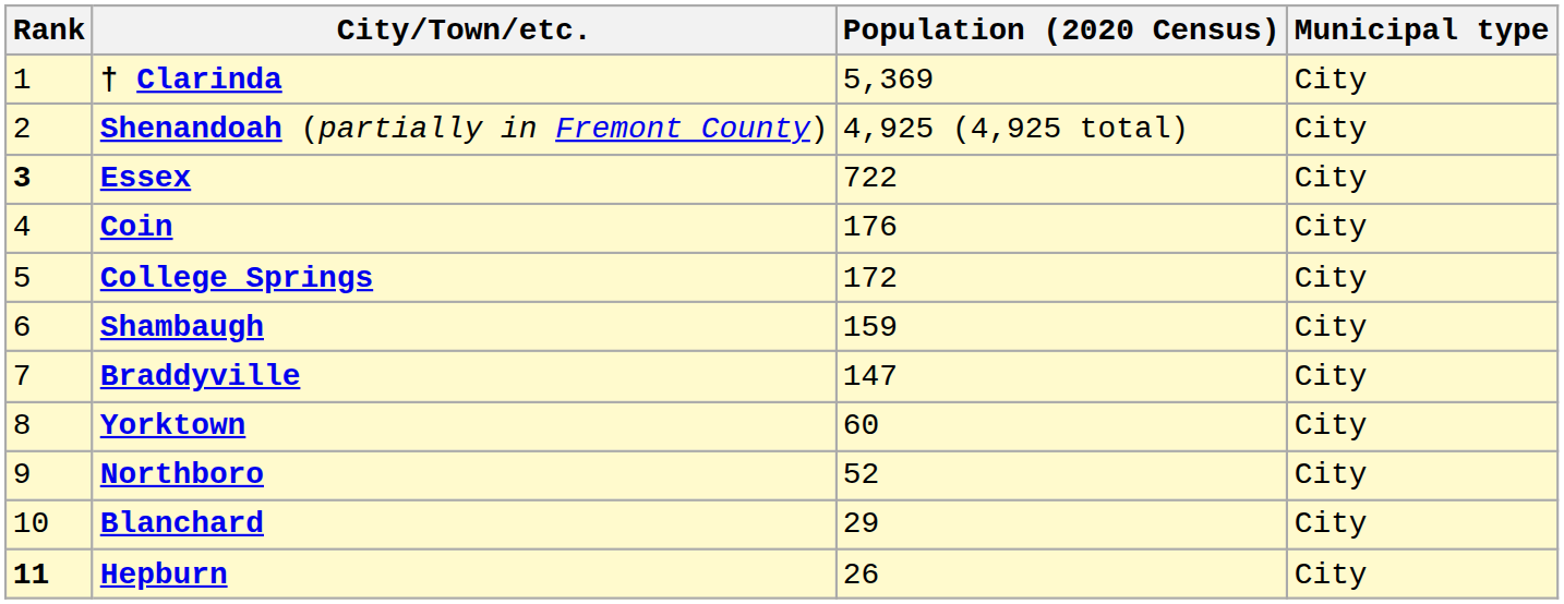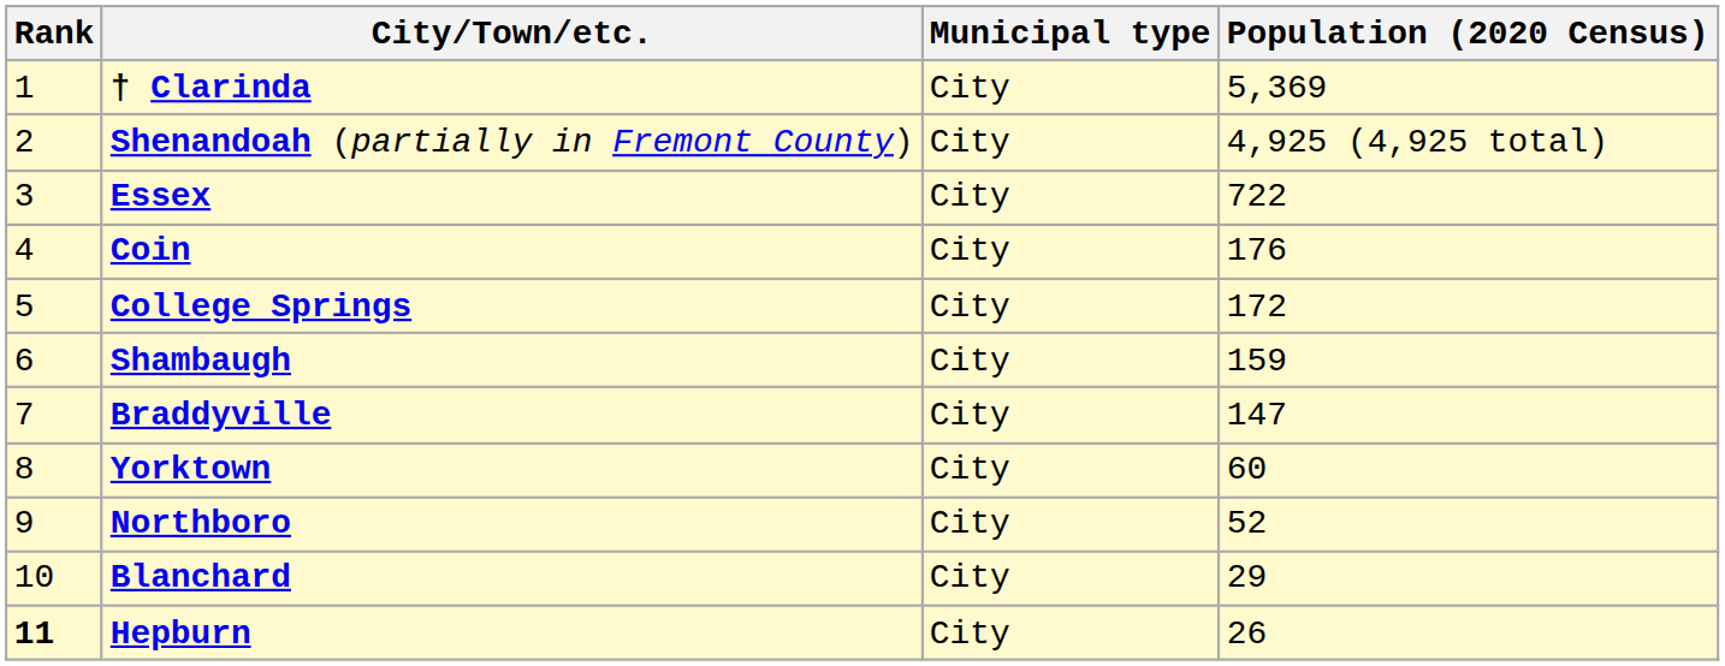columns swapped: Municipal type <-> Population (2020 Census)
Essex | Rank: bold -> normal
